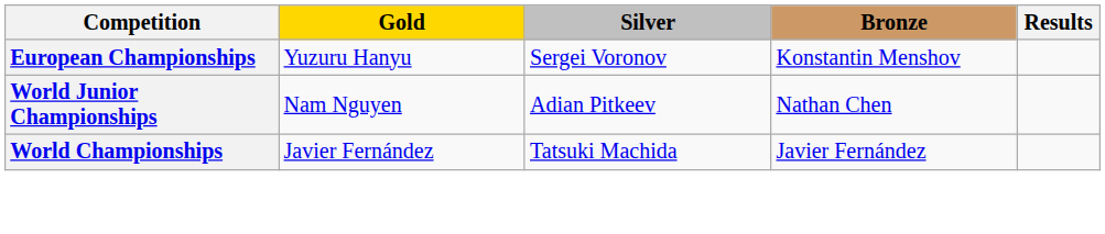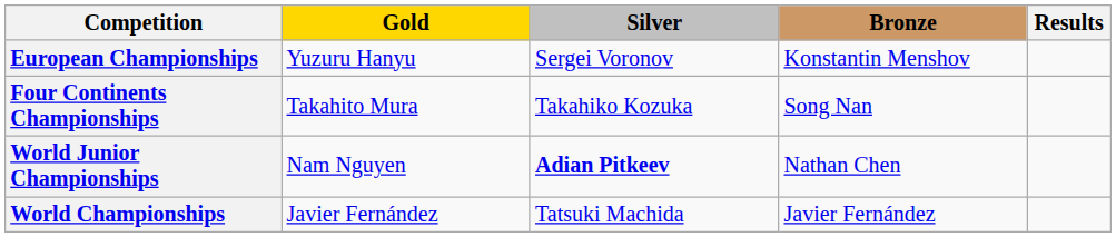+ row: Four Continents Championships | Takahito Mura | Takahiko Kozuka | Song Nan
World Junior Championships | Silver: normal -> bold
